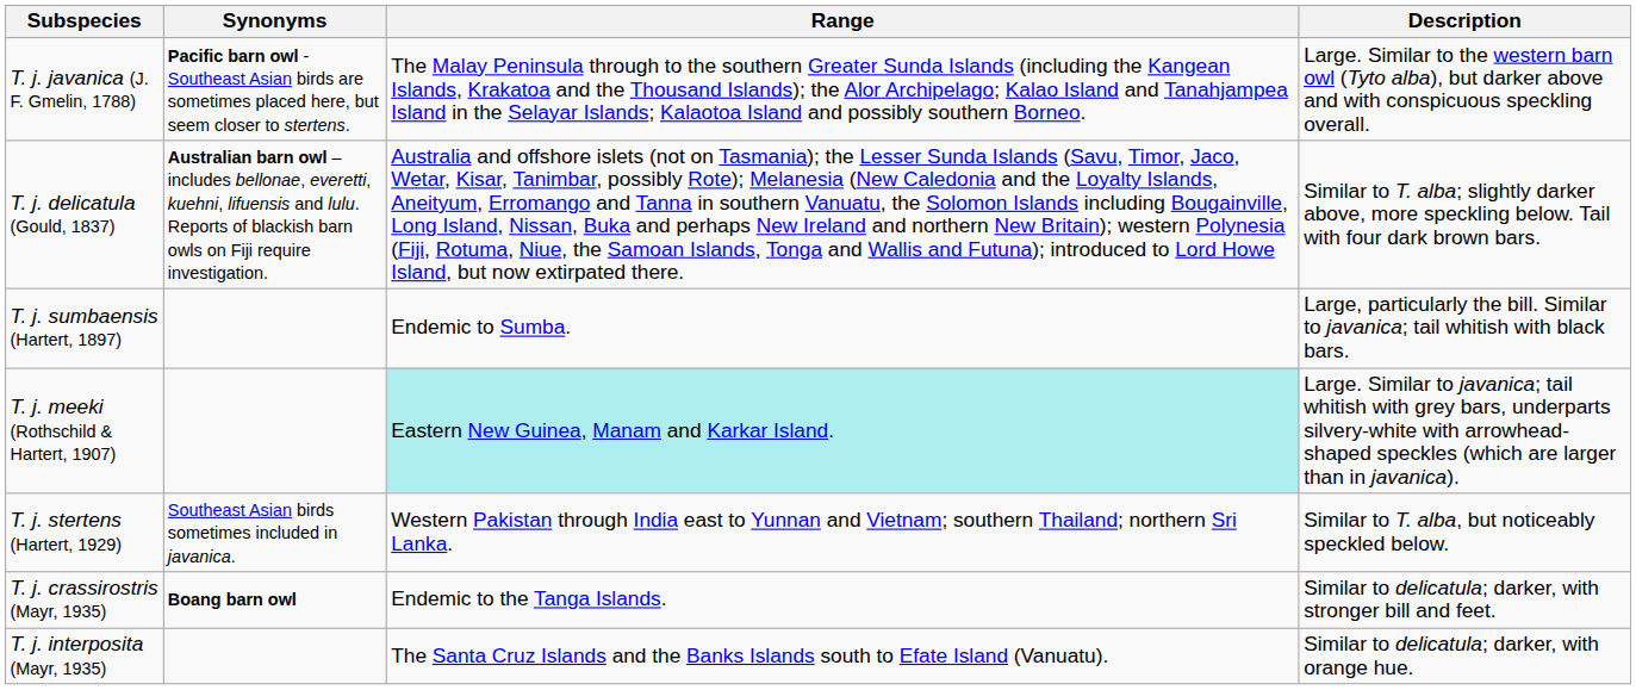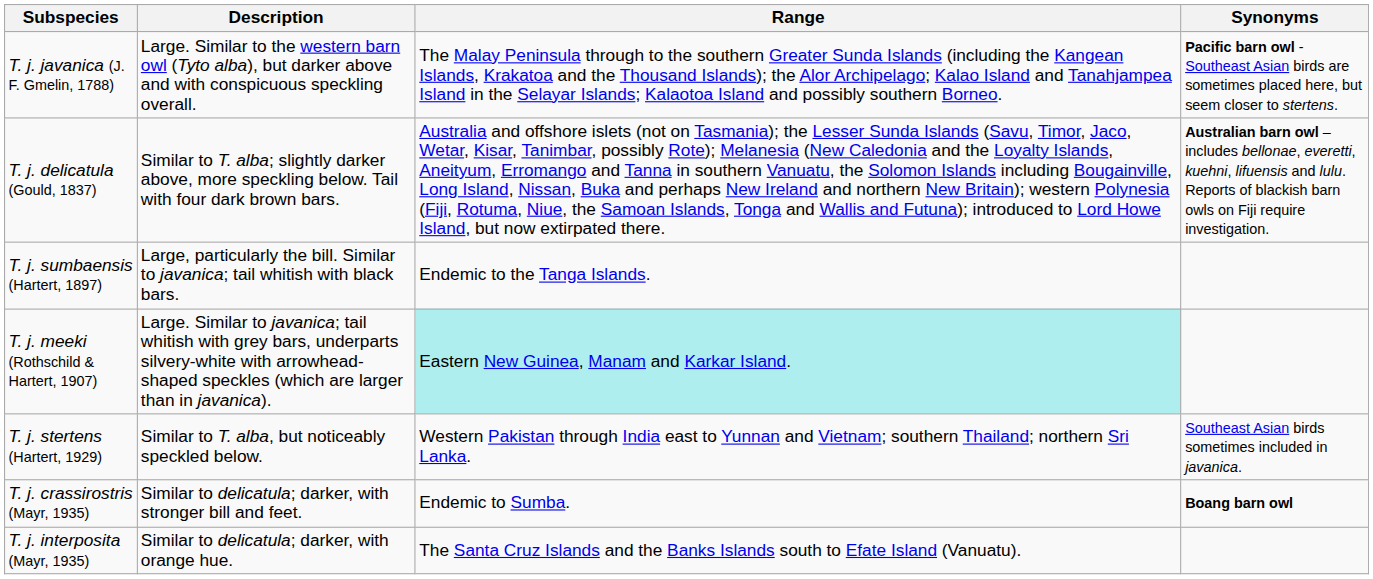columns swapped: Description <-> Synonyms
T. j. sumbaensis (Hartert, 1897) | Range: Endemic to Sumba. -> Endemic to the Tanga Islands.
T. j. crassirostris (Mayr, 1935) | Range: Endemic to the Tanga Islands. -> Endemic to Sumba.
